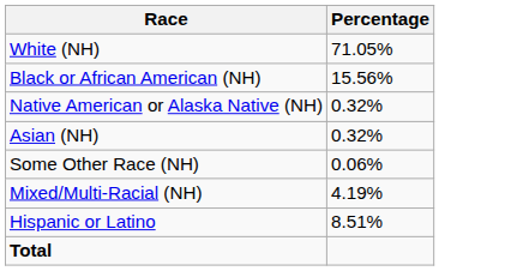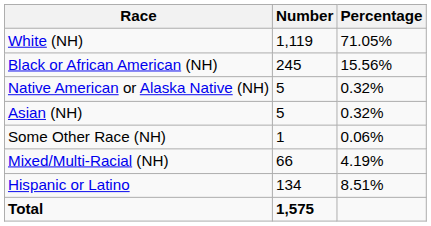+ column: Number | 1,119 | 245 | 5 | 5 | 1 | 66 | 134 | 1,575
